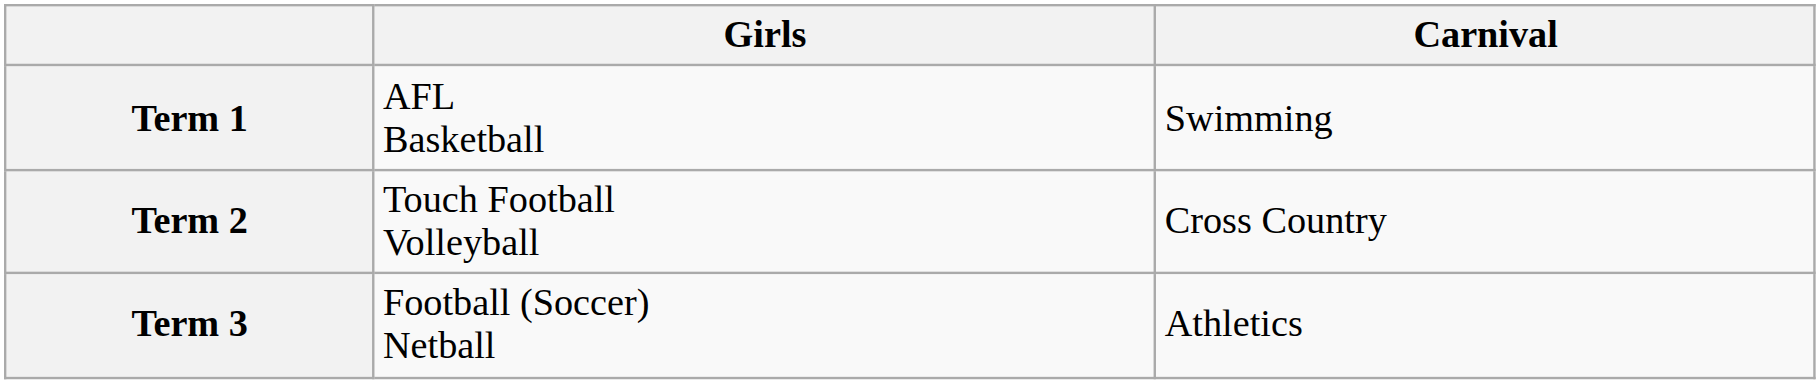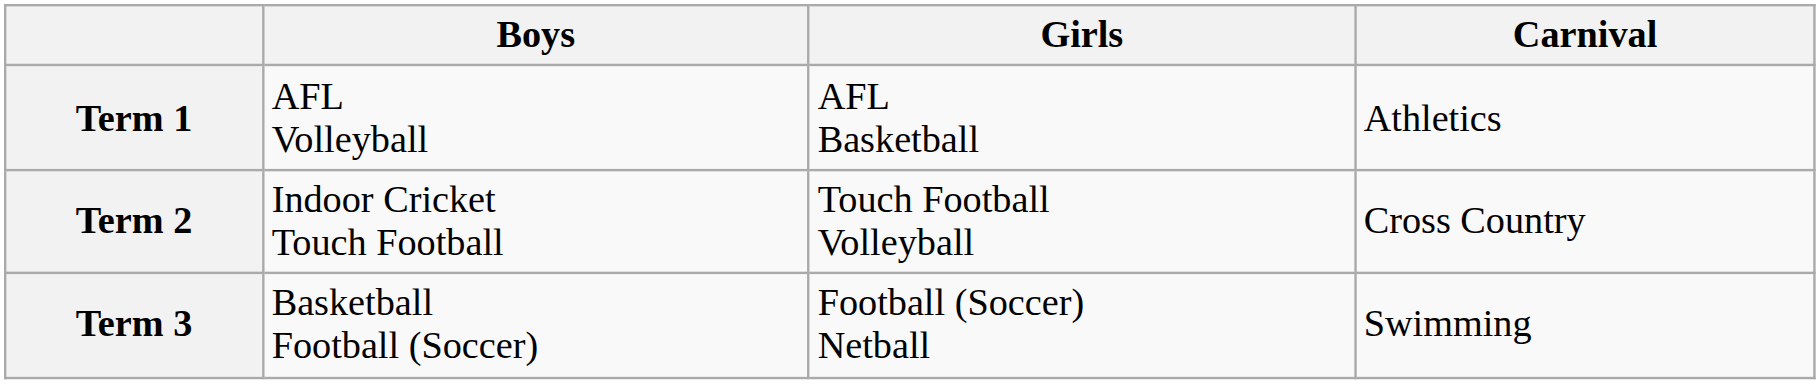+ column: Boys | AFL Volleyball | Indoor Cricket Touch Football | Basketball Football (Soccer)
Term 1 | Carnival: Swimming -> Athletics
Term 3 | Carnival: Athletics -> Swimming
